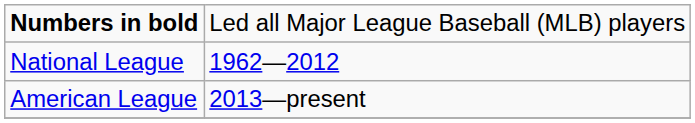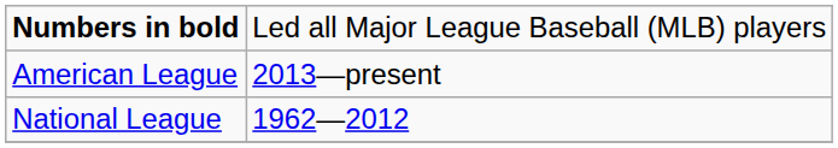rows swapped: National League <-> American League
